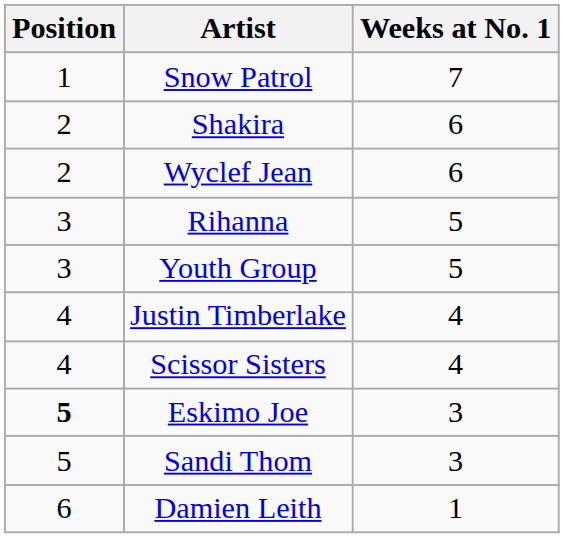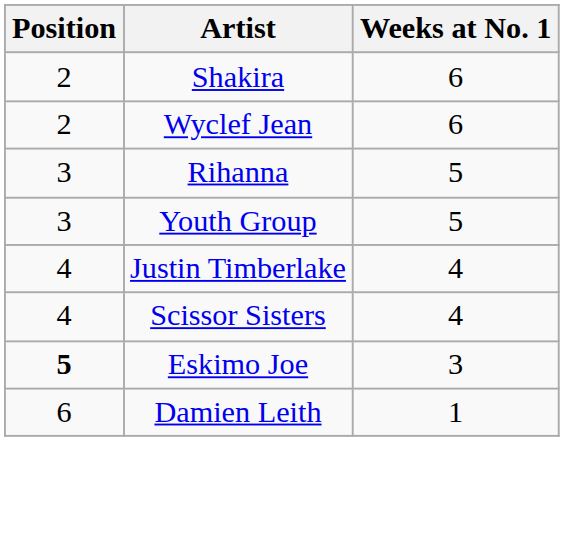- row: 1 | Snow Patrol | 7
- row: 5 | Sandi Thom | 3
